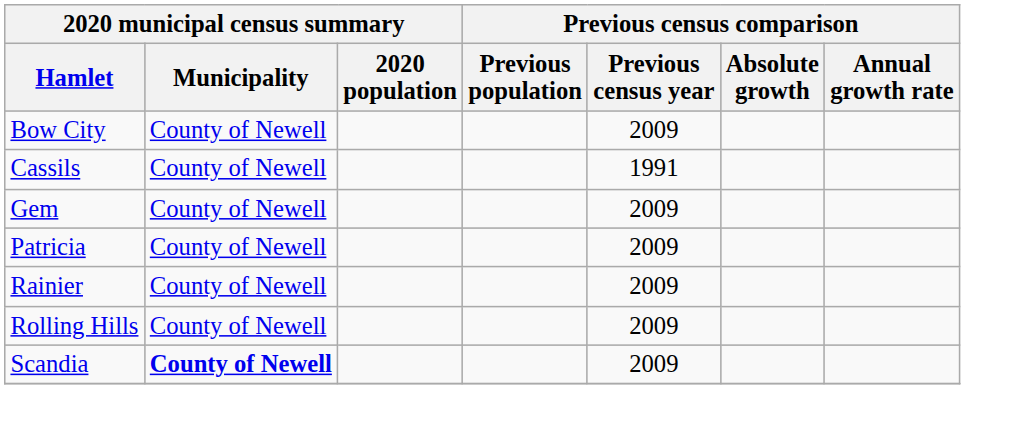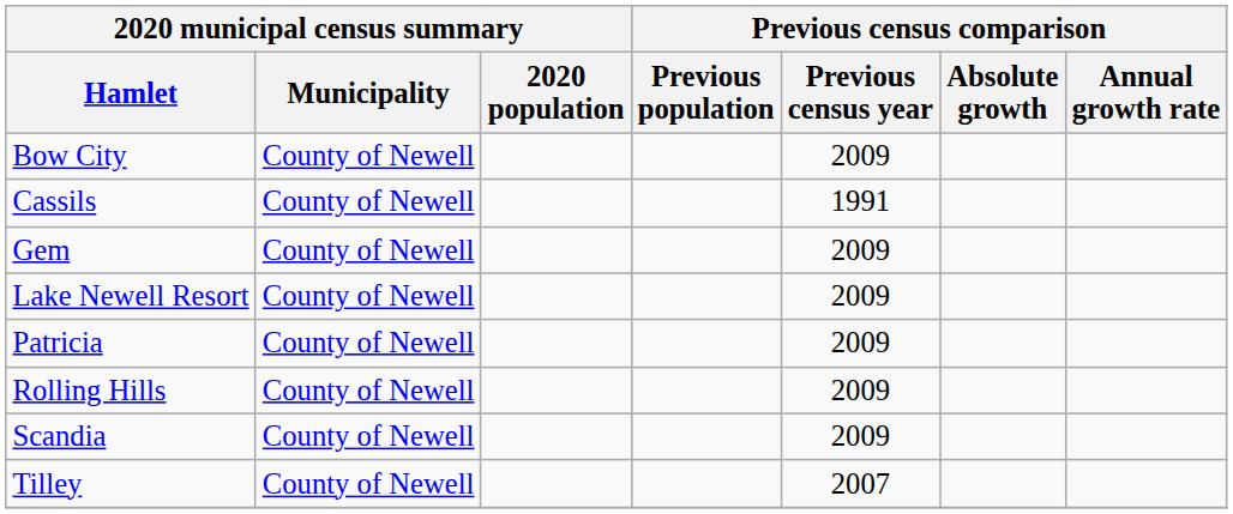+ row: Lake Newell Resort | County of Newell | 2009
- row: Rainier | County of Newell | 2009
Scandia | 2020 municipal census summary / Municipality: bold -> normal
+ row: Tilley | County of Newell | 2007
